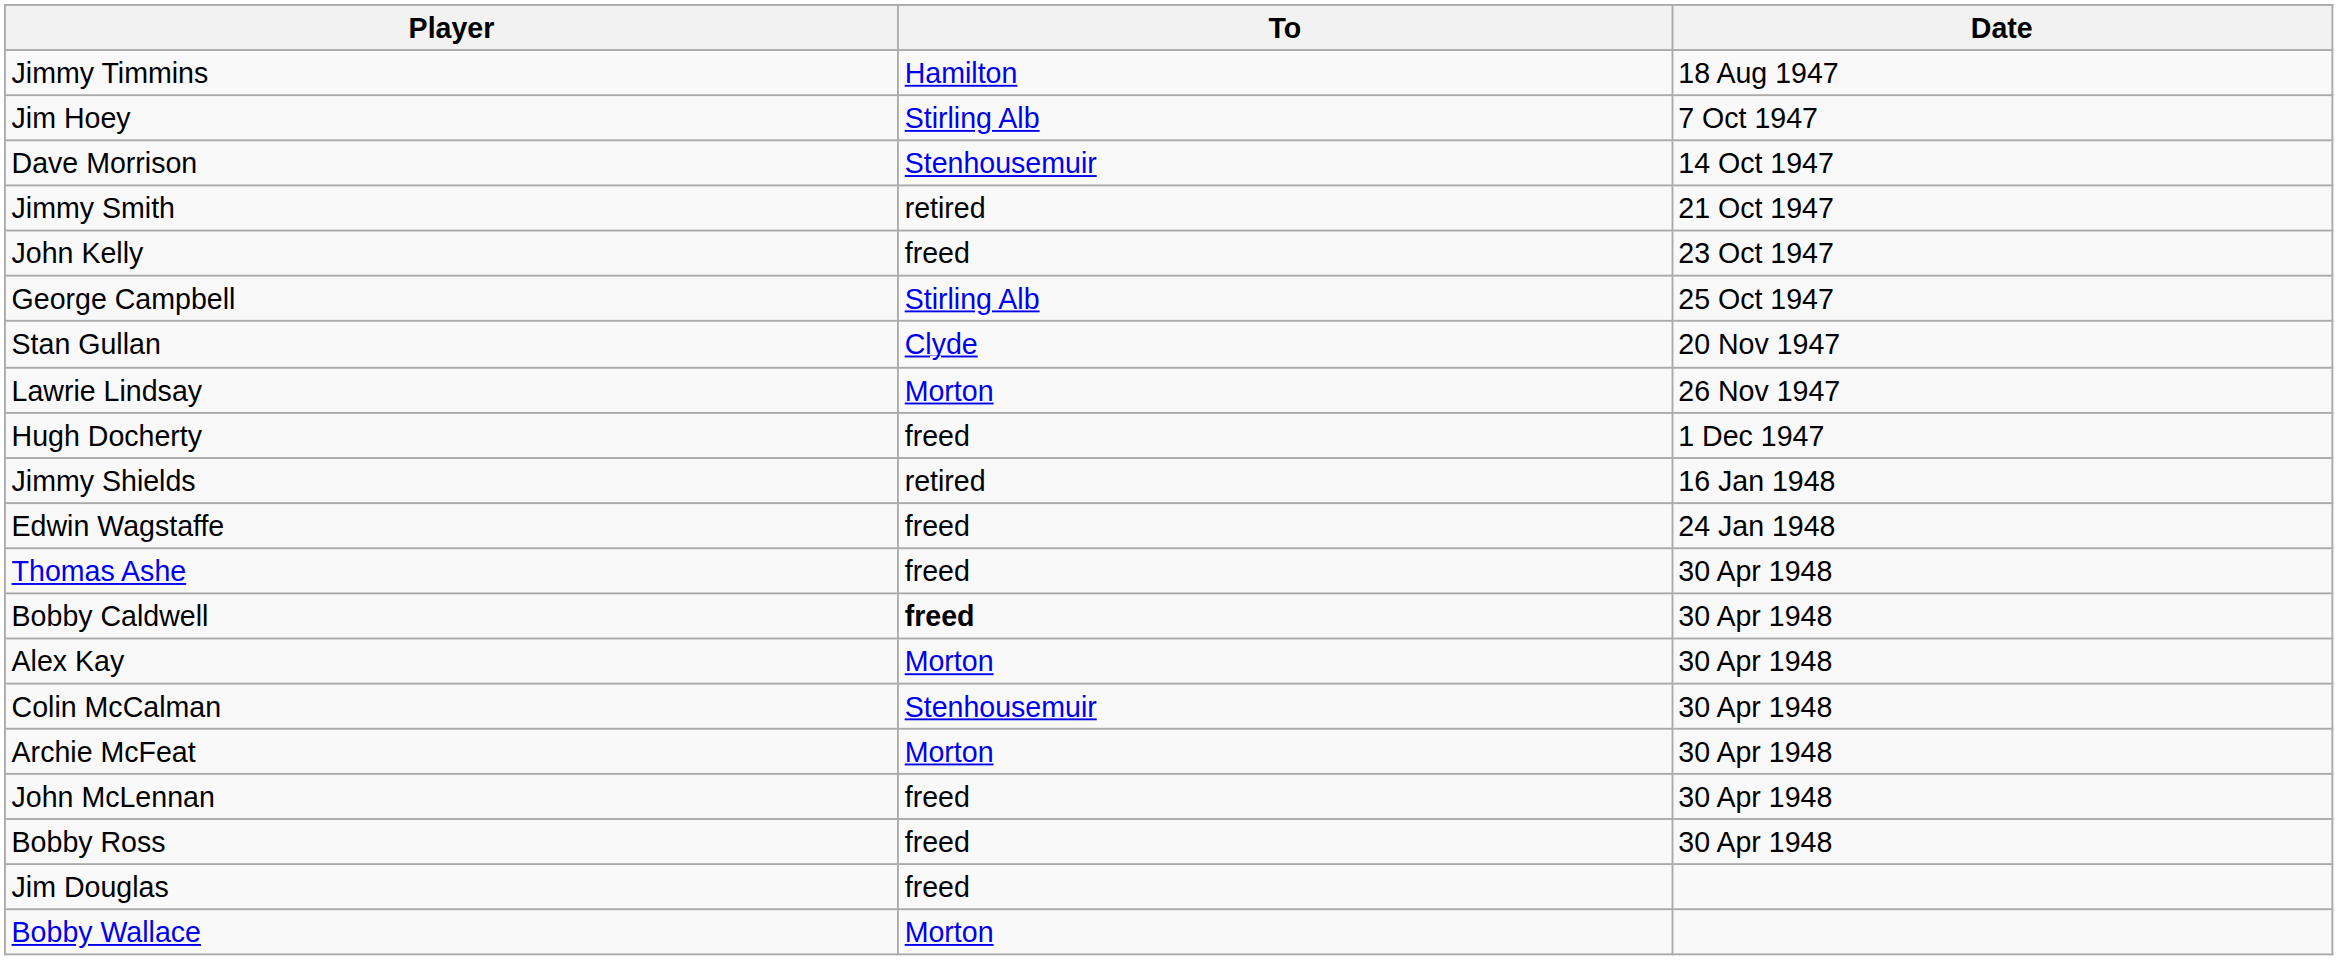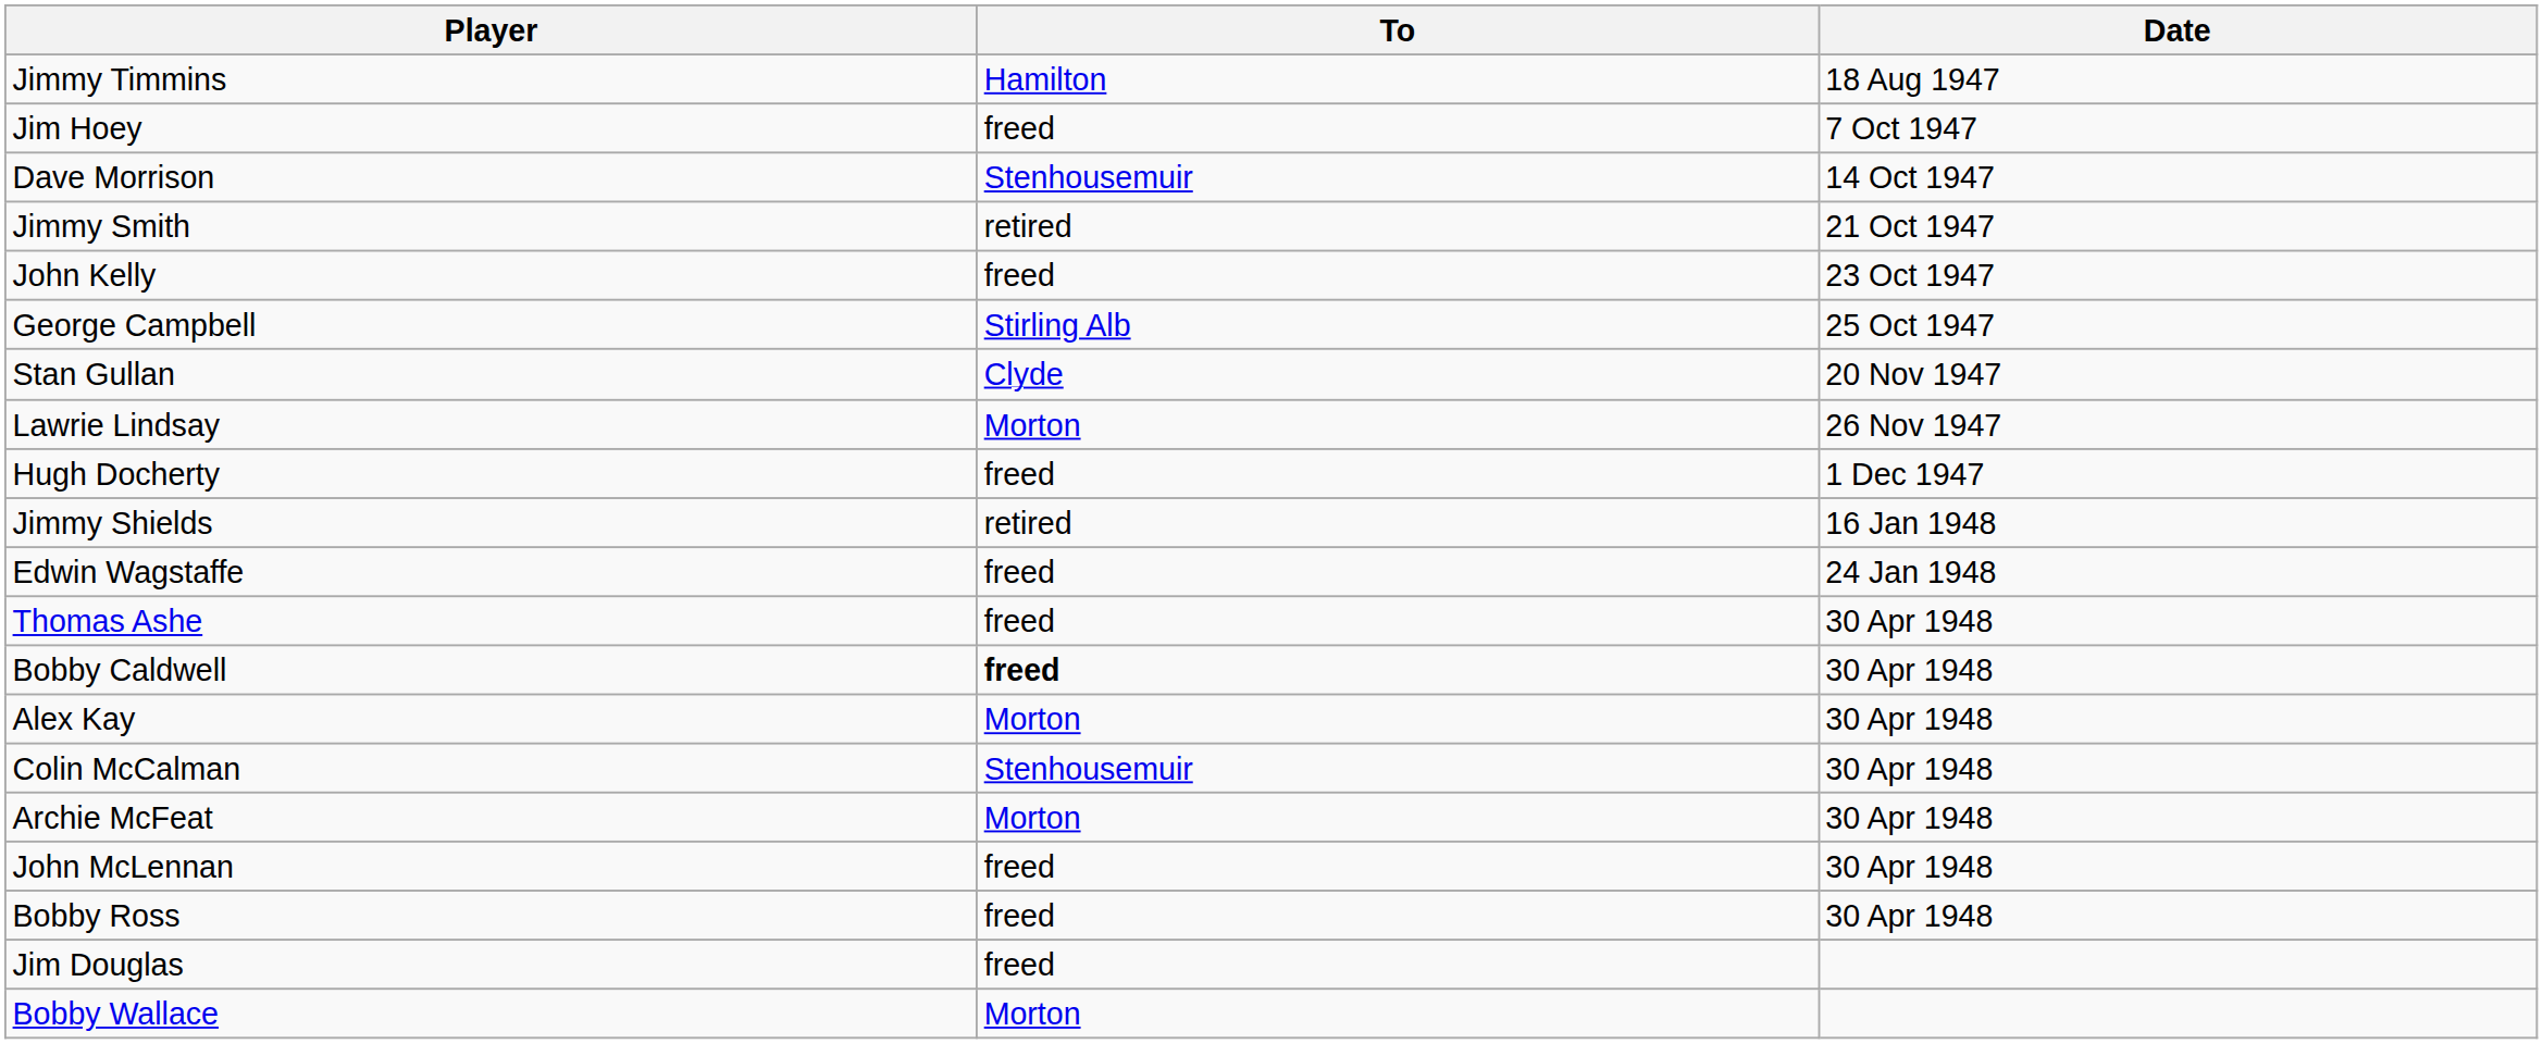Jim Hoey | To: Stirling Alb -> freed
